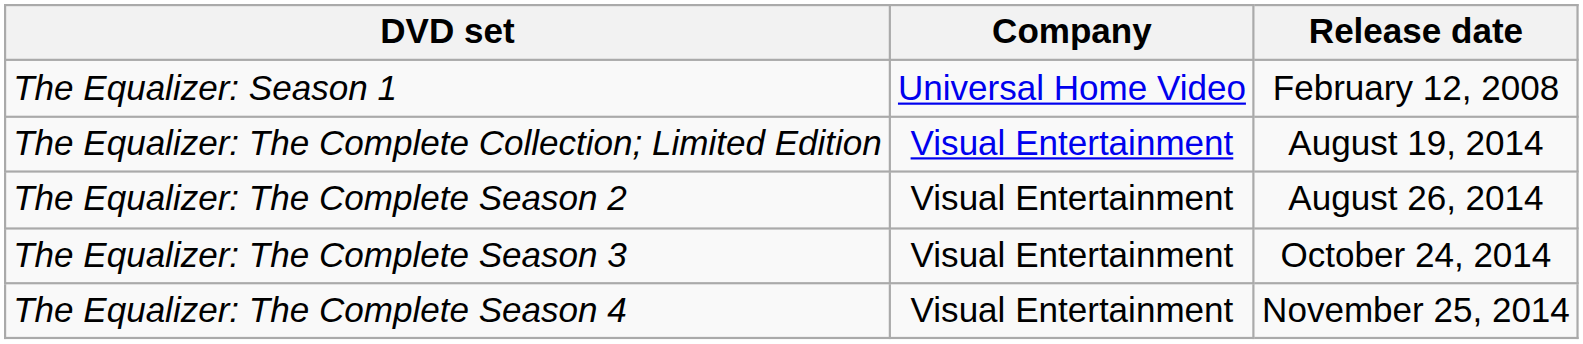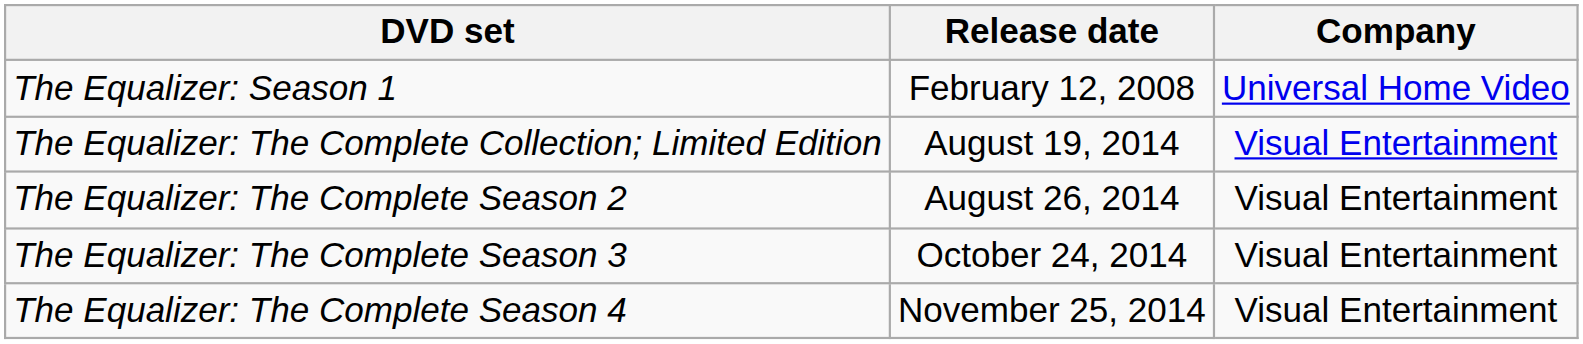columns swapped: Company <-> Release date
